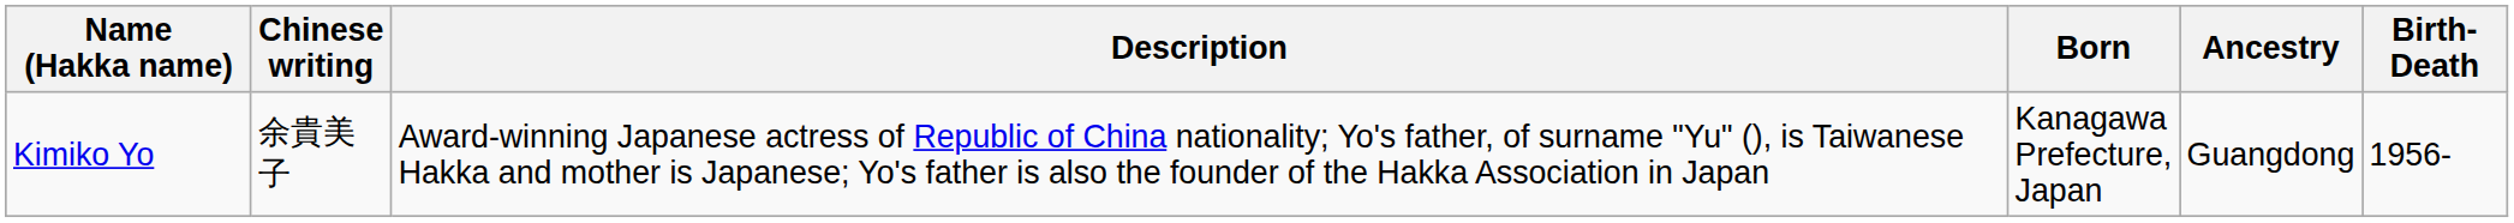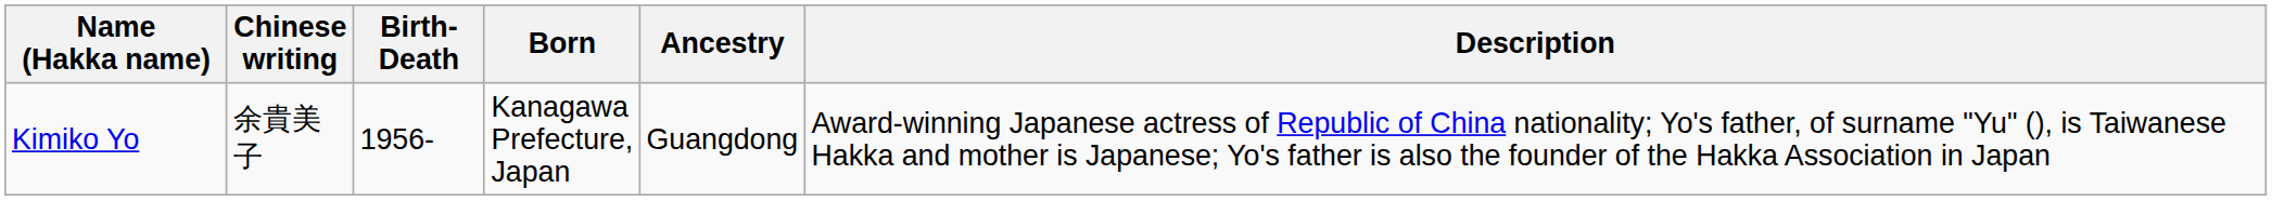columns swapped: Birth-Death <-> Description
